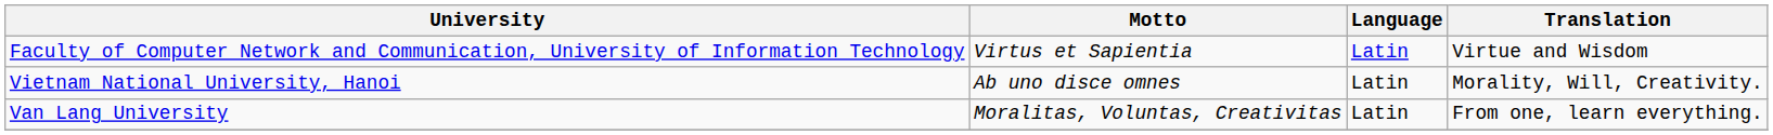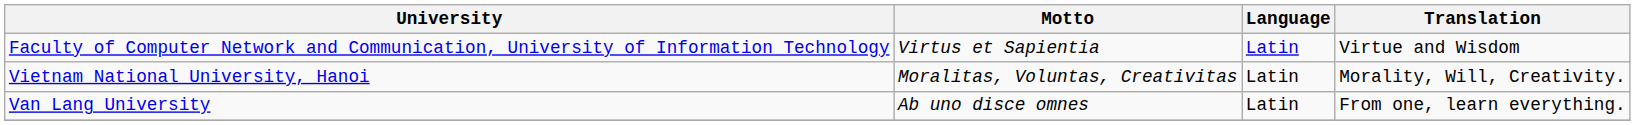Vietnam National University, Hanoi | Motto: Ab uno disce omnes -> Moralitas, Voluntas, Creativitas
Van Lang University | Motto: Moralitas, Voluntas, Creativitas -> Ab uno disce omnes
